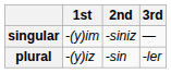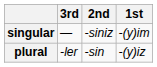columns swapped: 1st <-> 3rd
